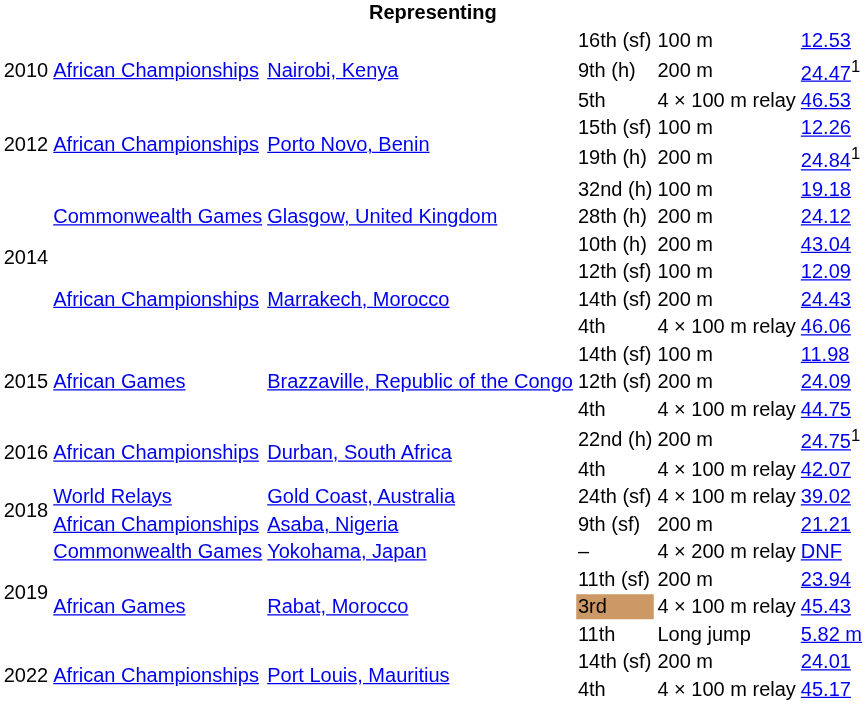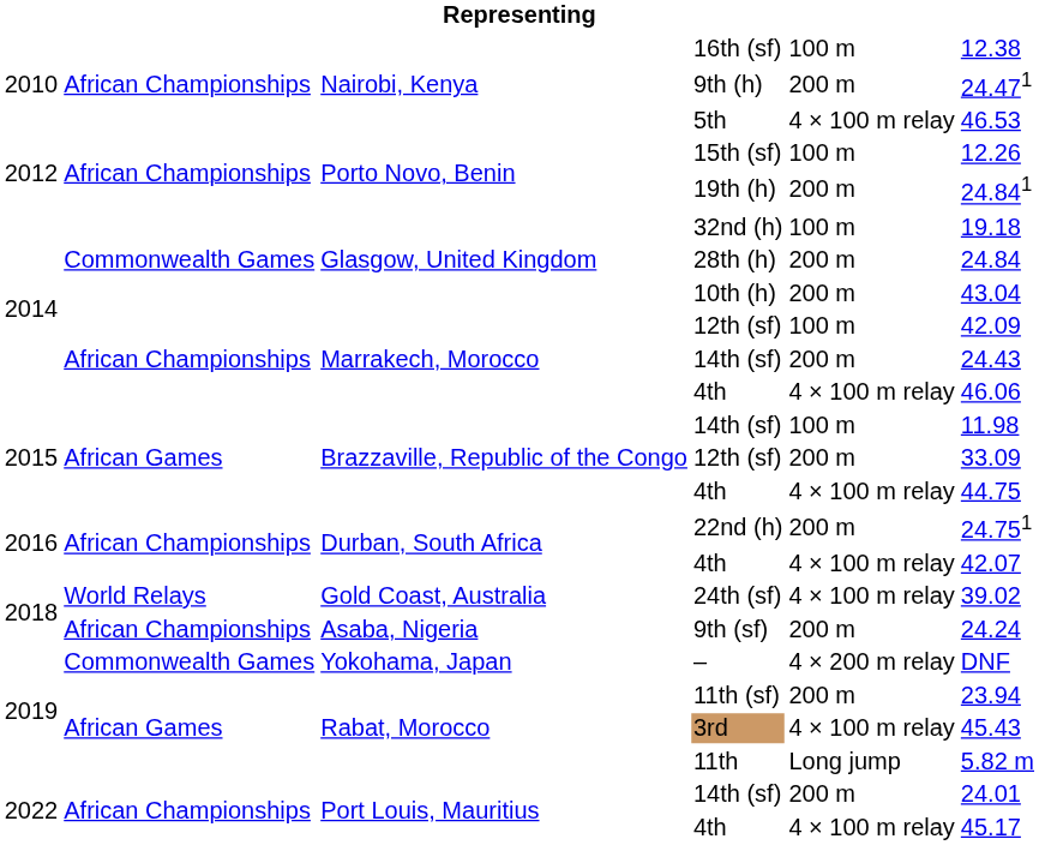16th (sf) | column 6: 12.53 -> 12.38
28th (h) | column 6: 24.12 -> 24.84
Marrakech, Morocco / 12th (sf) | column 6: 12.09 -> 42.09
Brazzaville, Republic of the Congo / 12th (sf) | column 6: 24.09 -> 33.09
9th (sf) | column 6: 21.21 -> 24.24
